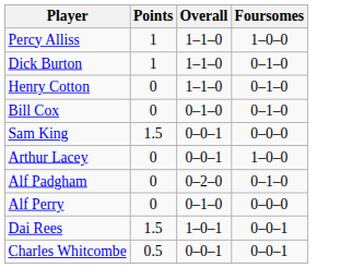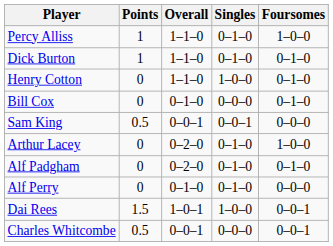+ column: Singles | 0–1–0 | 0–1–0 | 1–0–0 | 0–0–0 | 0–0–1 | 0–1–0 | 0–1–0 | 0–1–0 | 1–0–0 | 0–0–0
Sam King | Points: 1.5 -> 0.5
Arthur Lacey | Overall: 0–0–1 -> 0–2–0
